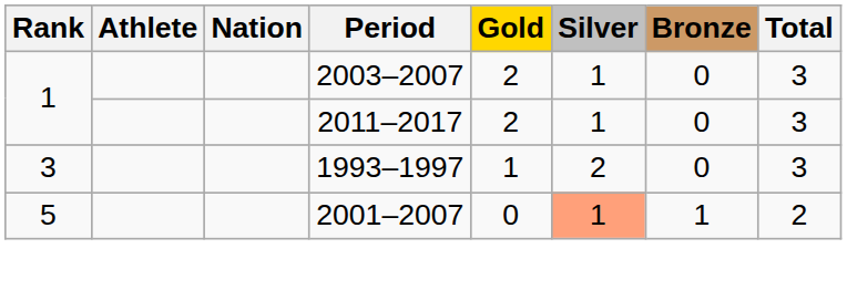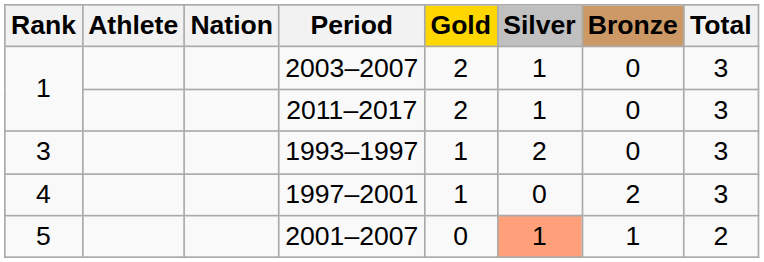+ row: 4 | 1997–2001 | 1 | 0 | 2 | 3
